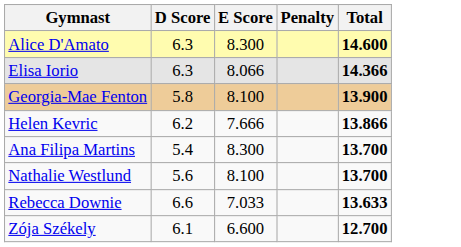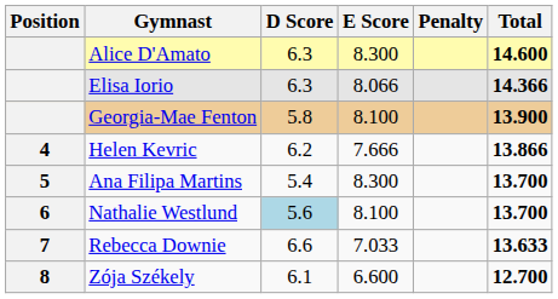+ column: Position | 4 | 5 | 6 | 7 | 8
Nathalie Westlund | D Score: no background -> lightblue background
